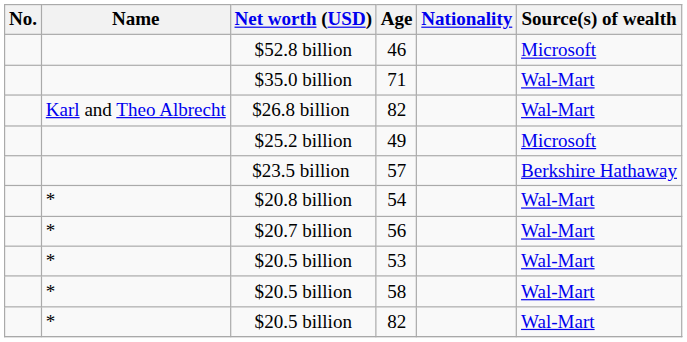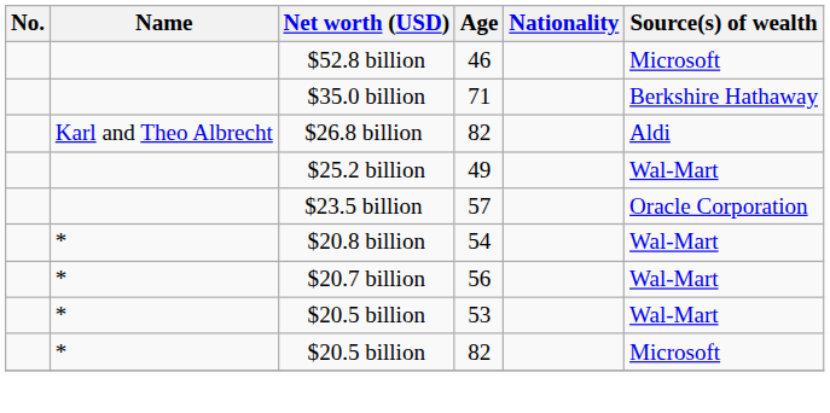71 | Source(s) of wealth: Wal-Mart -> Berkshire Hathaway
$26.8 billion / 82 | Source(s) of wealth: Wal-Mart -> Aldi
49 | Source(s) of wealth: Microsoft -> Wal-Mart
57 | Source(s) of wealth: Berkshire Hathaway -> Oracle Corporation
- row: * | $20.5 billion | 58 | Wal-Mart
$20.5 billion / 82 | Source(s) of wealth: Wal-Mart -> Microsoft
